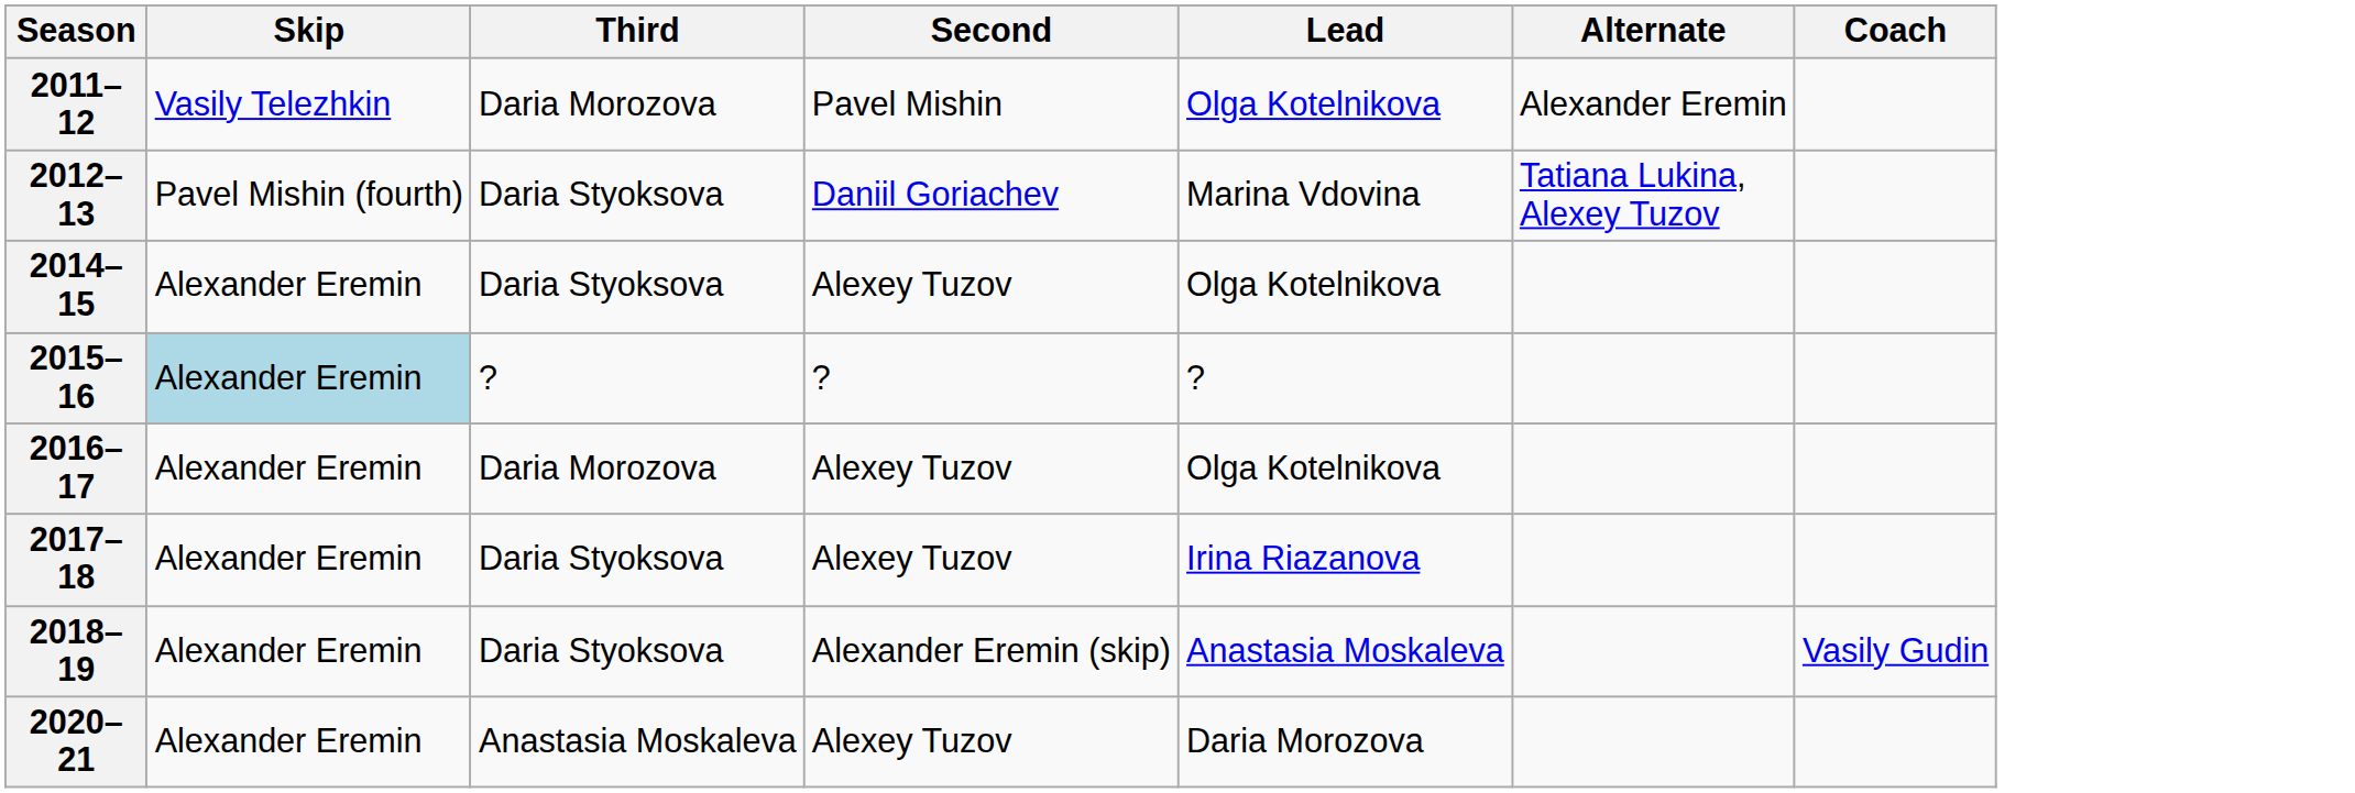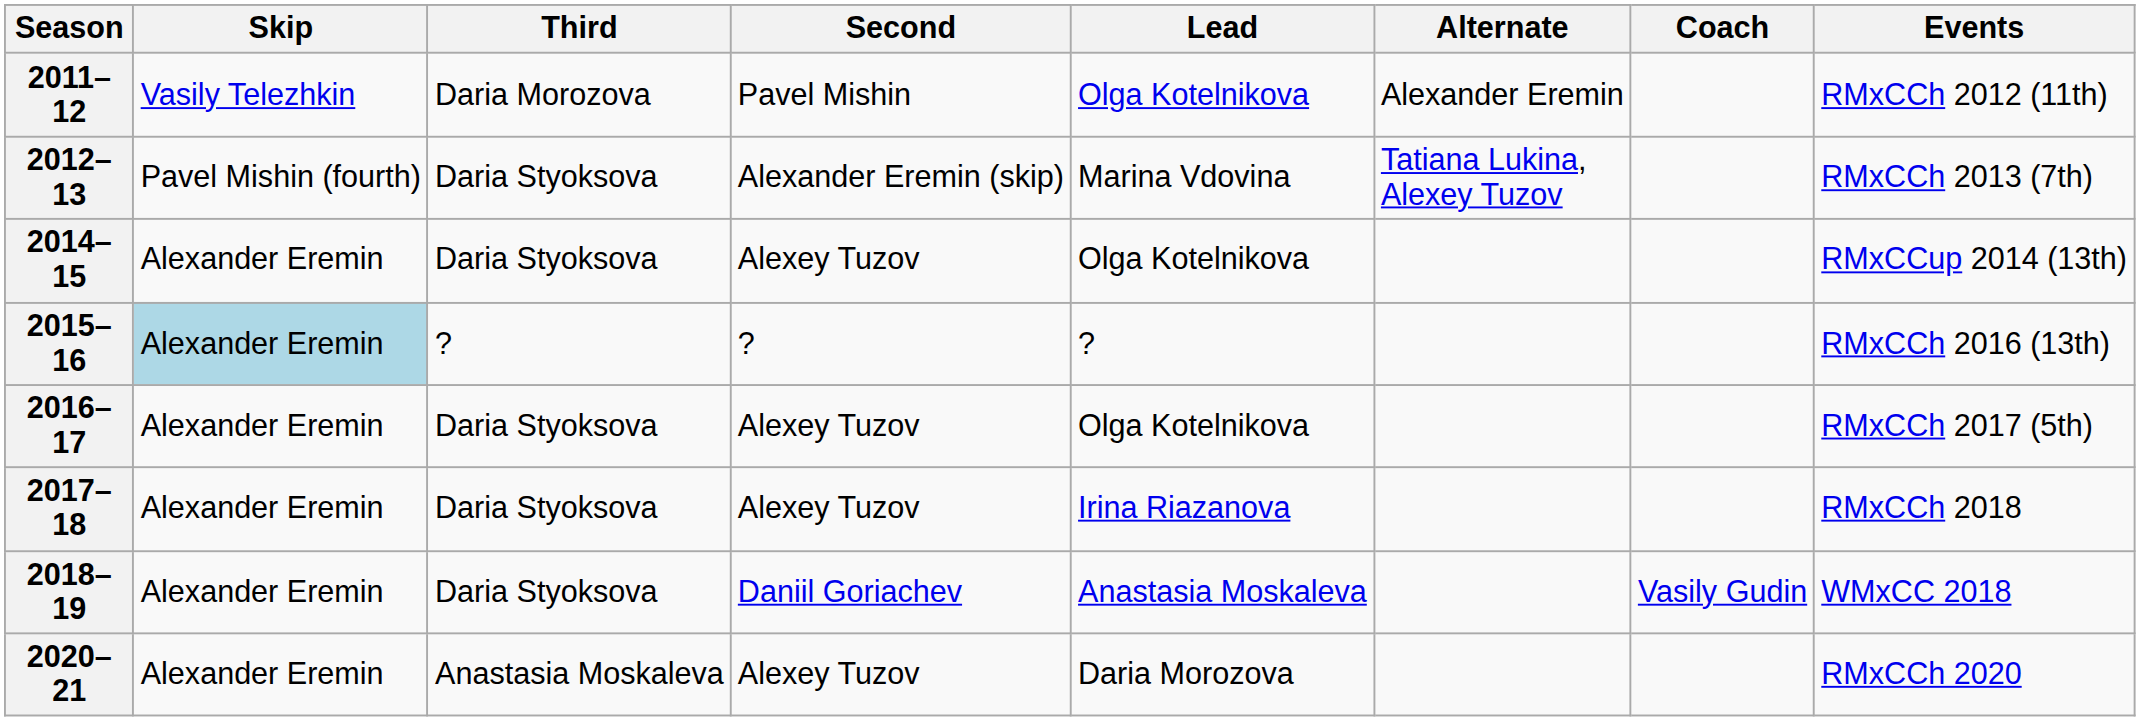+ column: Events | RMxCCh 2012 (11th) | RMxCCh 2013 (7th) | RMxCCup 2014 (13th) | RMxCCh 2016 (13th) | RMxCCh 2017 (5th) | RMxCCh 2018 | WMxCC 2018 | RMxCCh 2020
2012–13 | Second: Daniil Goriachev -> Alexander Eremin (skip)
2016–17 | Third: Daria Morozova -> Daria Styoksova
2018–19 | Second: Alexander Eremin (skip) -> Daniil Goriachev
